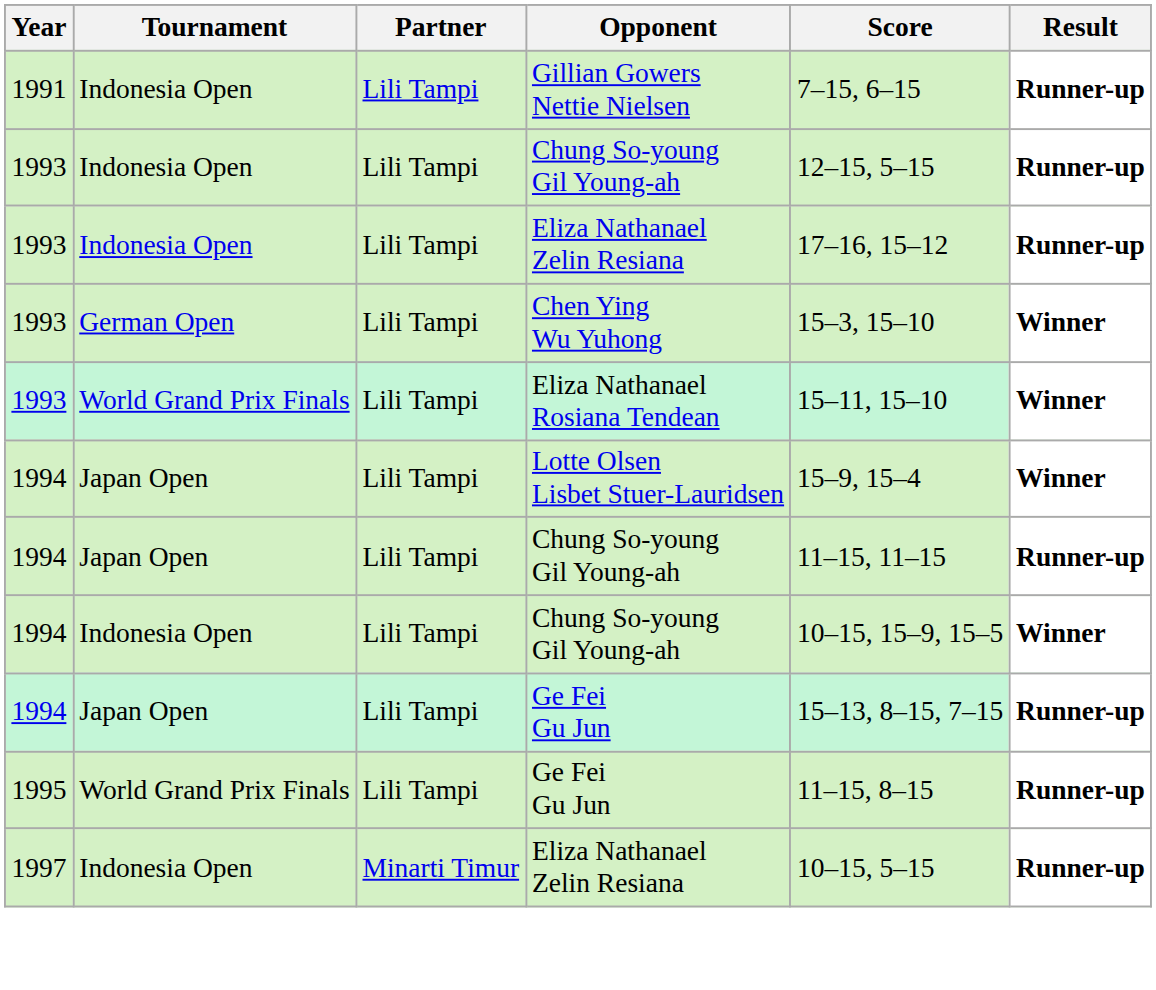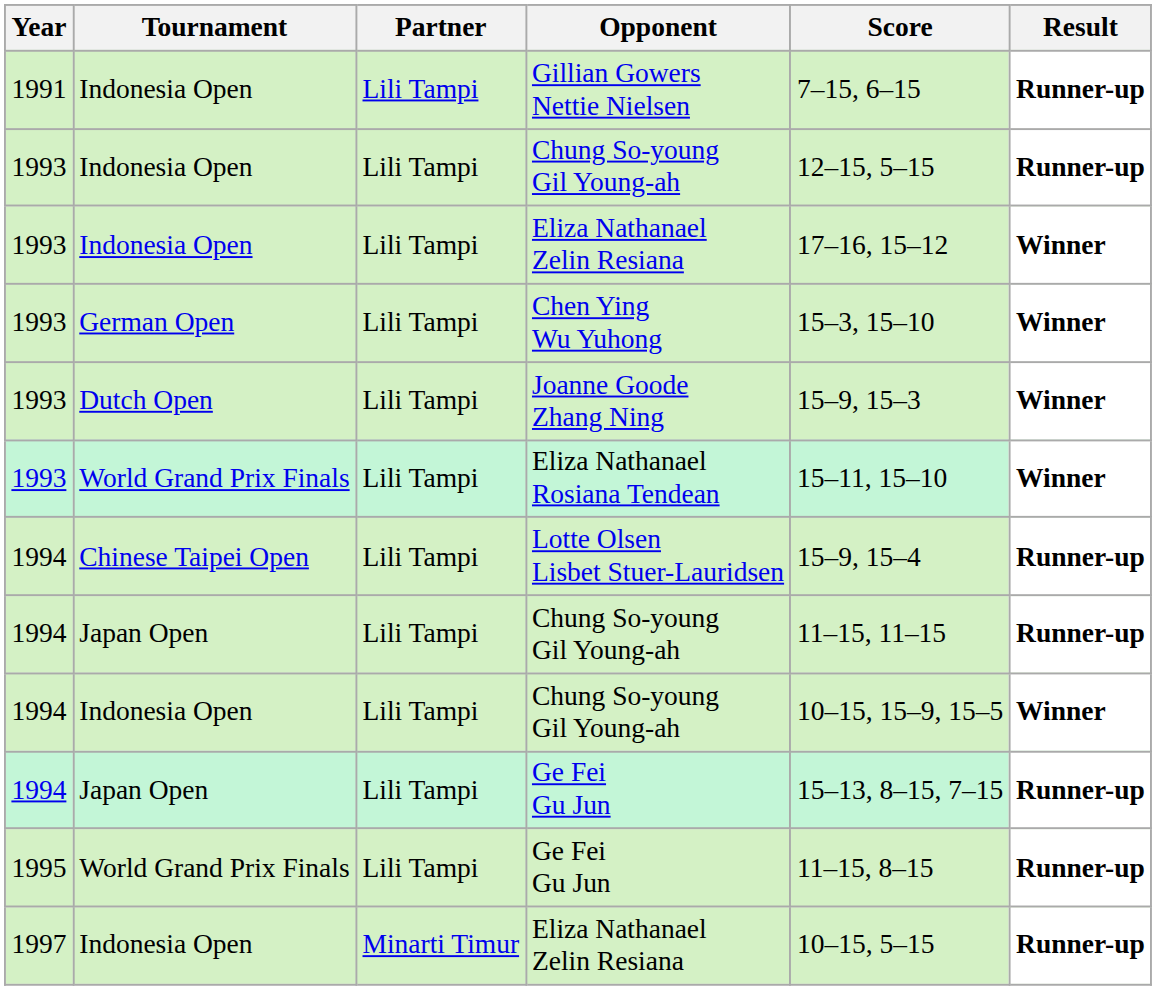1993 / Eliza Nathanael Zelin Resiana | Result: Runner-up -> Winner
+ row: 1993 | Dutch Open | Lili Tampi | Joanne Goode Zhang Ning | 15–9, 15–3 | Winner
Lotte Olsen Lisbet Stuer-Lauridsen | Tournament: Japan Open -> Chinese Taipei Open
Lotte Olsen Lisbet Stuer-Lauridsen | Result: Winner -> Runner-up
